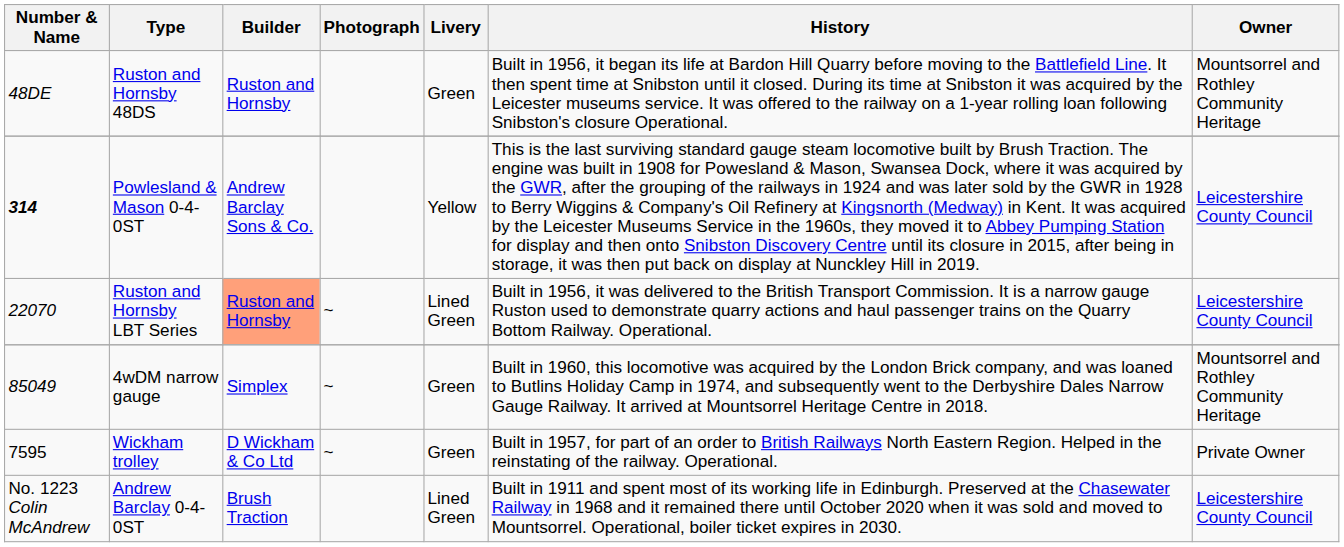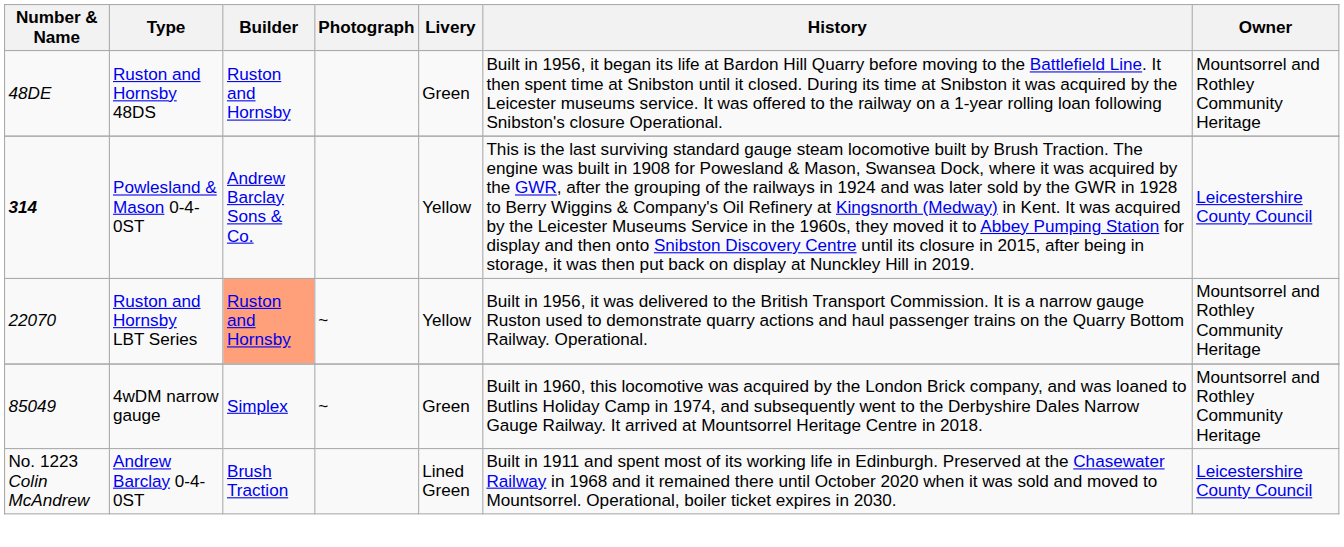Ruston and Hornsby LBT Series | Livery: Lined Green -> Yellow
Ruston and Hornsby LBT Series | Owner: Leicestershire County Council -> Mountsorrel and Rothley Community Heritage
- row: 7595 | Wickham trolley | D Wickham & Co Ltd | ~ | Green | Built in 1957, for part of an order to British Railways North Eastern Region. Helped in the reinstating of the railway. Operational. | Private Owner
